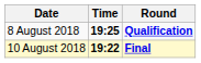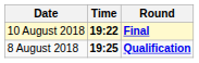rows swapped: 8 August 2018 <-> 10 August 2018
